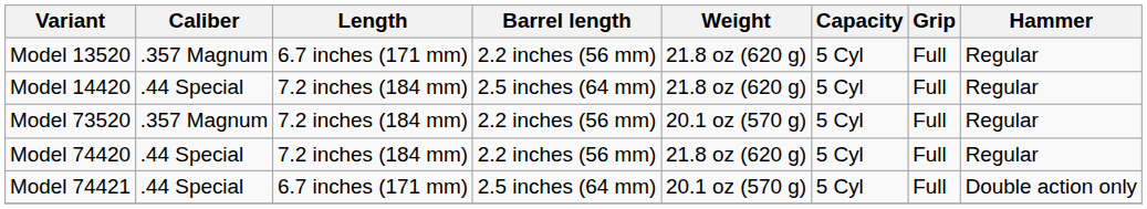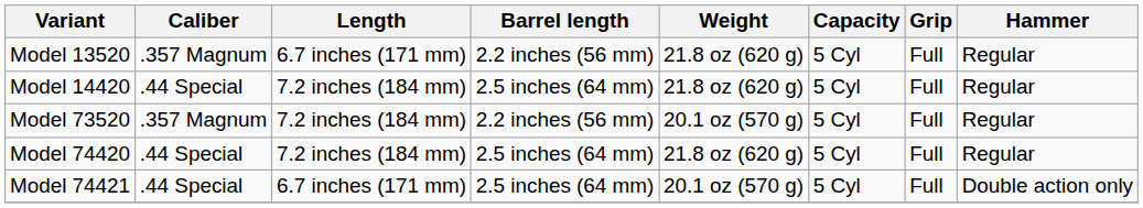Model 74420 | Barrel length: 2.2 inches (56 mm) -> 2.5 inches (64 mm)
